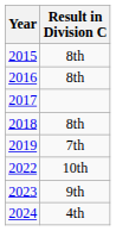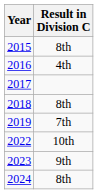2016 | Result in Division C: 8th -> 4th
2024 | Result in Division C: 4th -> 8th
